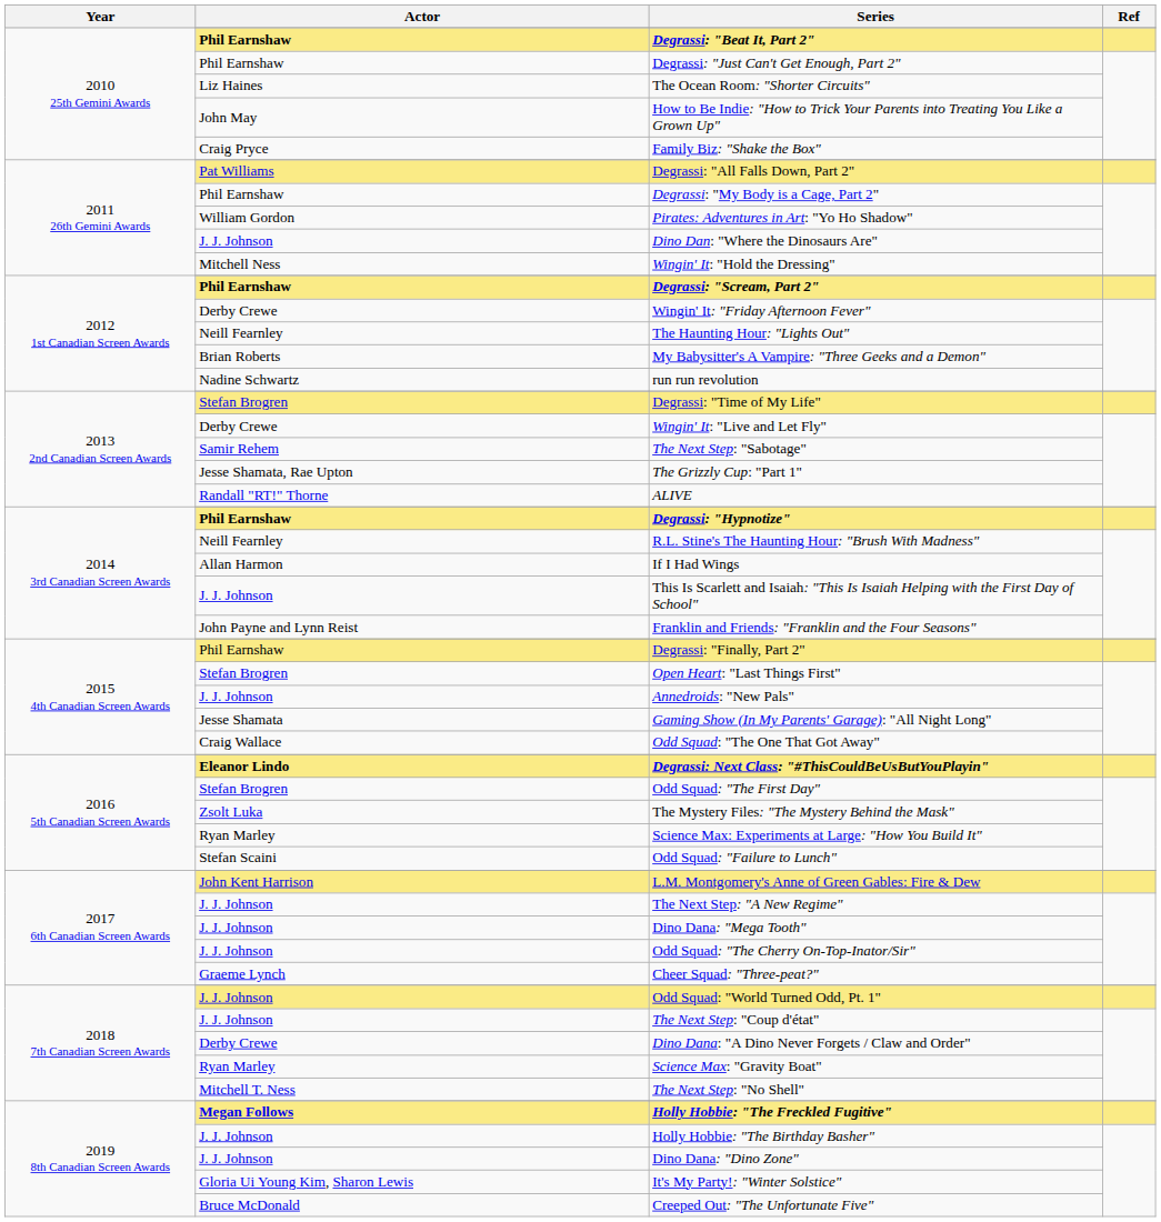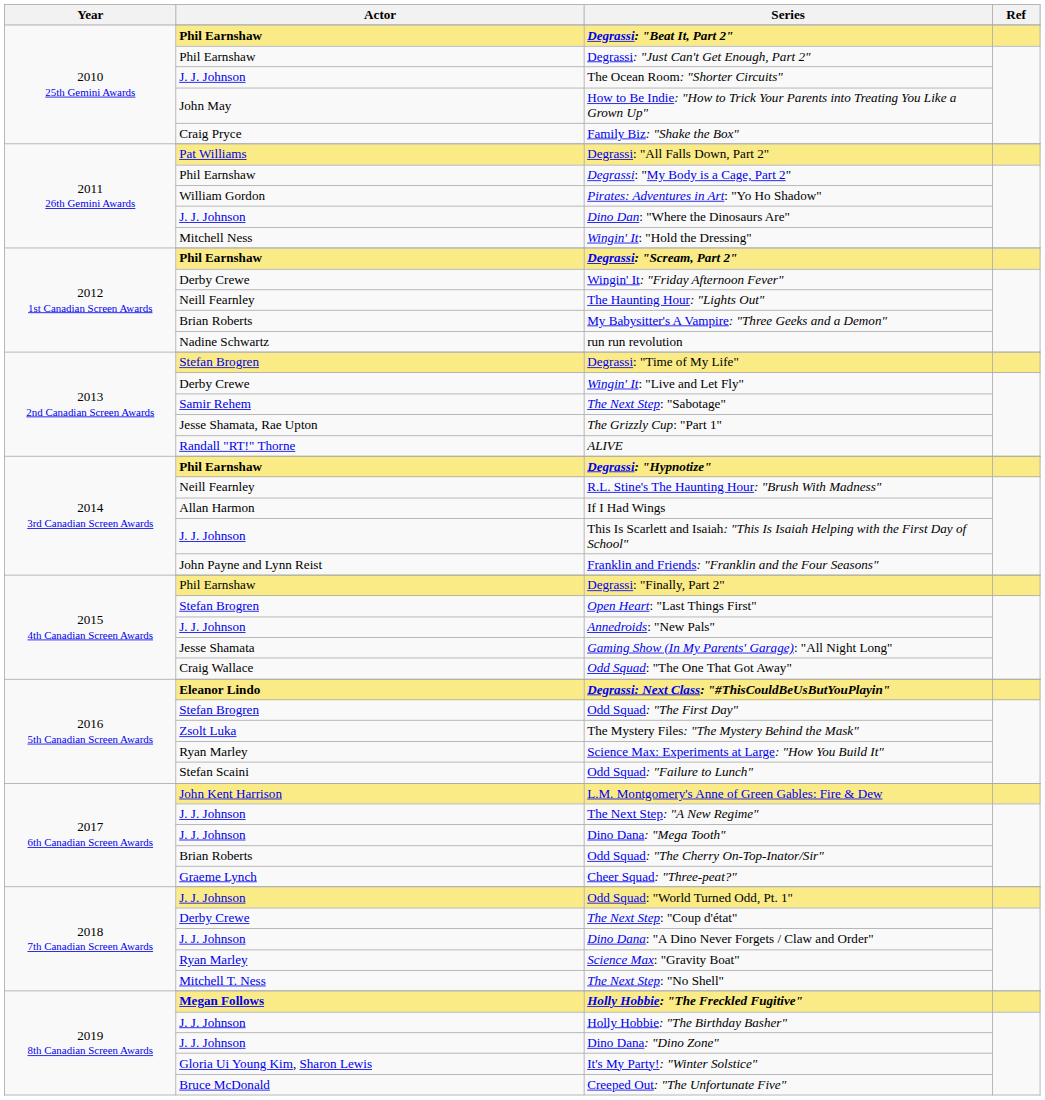The Ocean Room: "Shorter Circuits" | Actor: Liz Haines -> J. J. Johnson
Odd Squad: "The Cherry On-Top-Inator/Sir" | Actor: J. J. Johnson -> Brian Roberts
The Next Step: "Coup d'état" | Actor: J. J. Johnson -> Derby Crewe
Dino Dana: "A Dino Never Forgets / Claw and Order" | Actor: Derby Crewe -> J. J. Johnson
